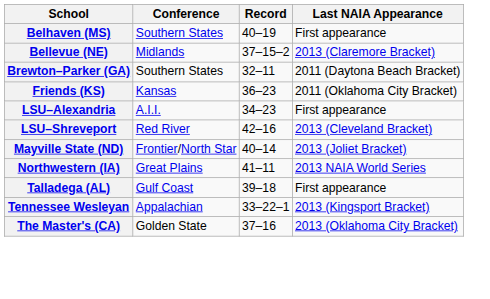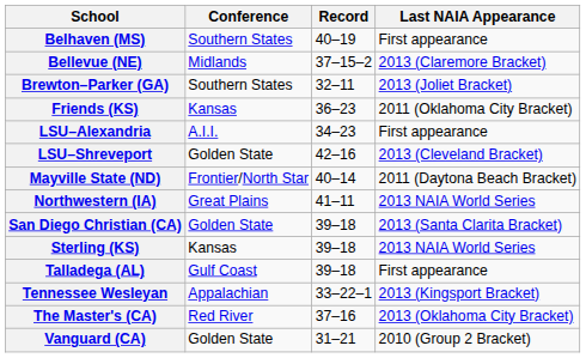Brewton–Parker (GA) | Last NAIA Appearance: 2011 (Daytona Beach Bracket) -> 2013 (Joliet Bracket)
LSU–Shreveport | Conference: Red River -> Golden State
Mayville State (ND) | Last NAIA Appearance: 2013 (Joliet Bracket) -> 2011 (Daytona Beach Bracket)
+ row: San Diego Christian (CA) | Golden State | 39–18 | 2013 (Santa Clarita Bracket)
+ row: Sterling (KS) | Kansas | 39–18 | 2013 NAIA World Series
The Master's (CA) | Conference: Golden State -> Red River
+ row: Vanguard (CA) | Golden State | 31–21 | 2010 (Group 2 Bracket)
